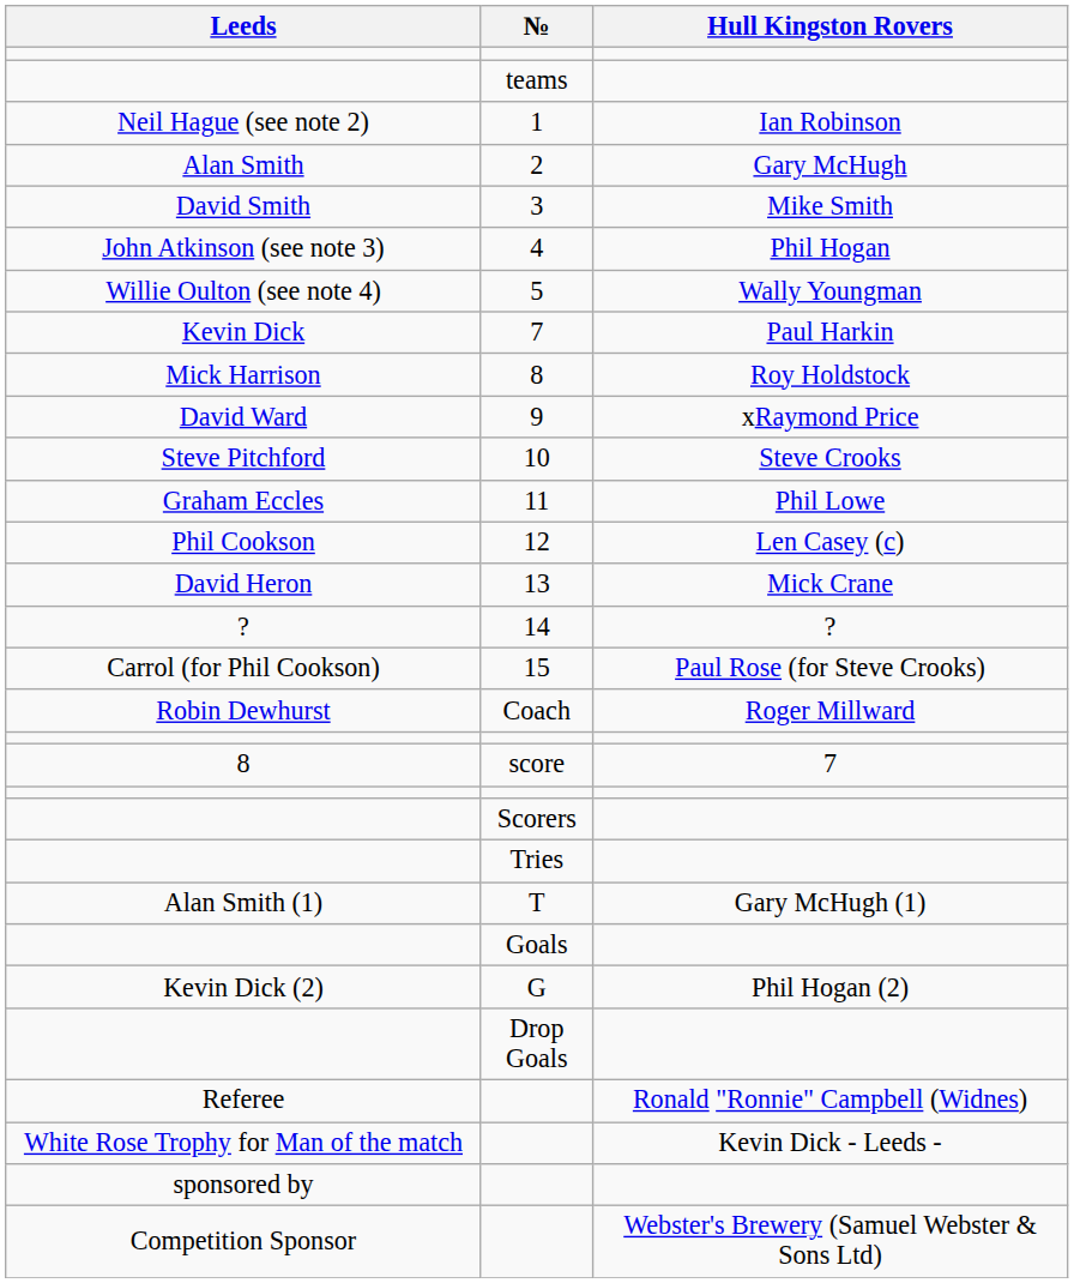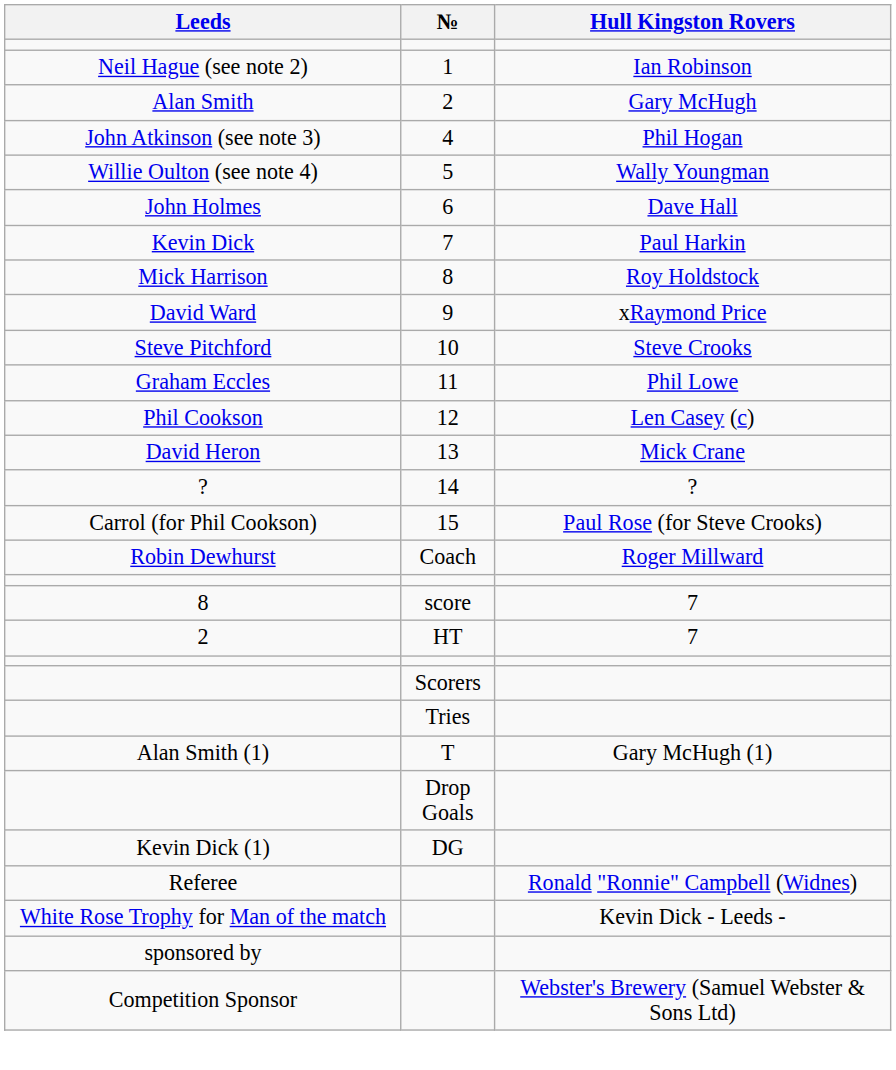- row: teams
- row: David Smith | 3 | Mike Smith
+ row: John Holmes | 6 | Dave Hall
+ row: 2 | HT | 7
- row: Goals
- row: Kevin Dick (2) | G | Phil Hogan (2)
+ row: Kevin Dick (1) | DG
